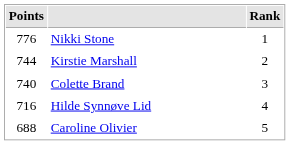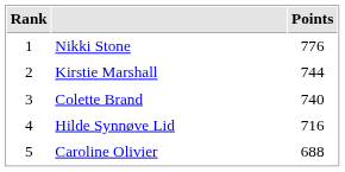columns swapped: Rank <-> Points
